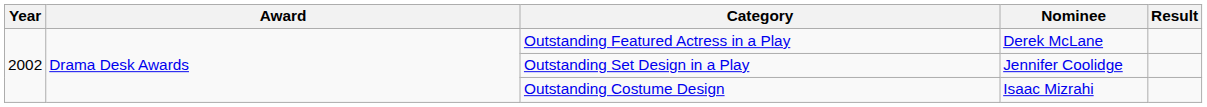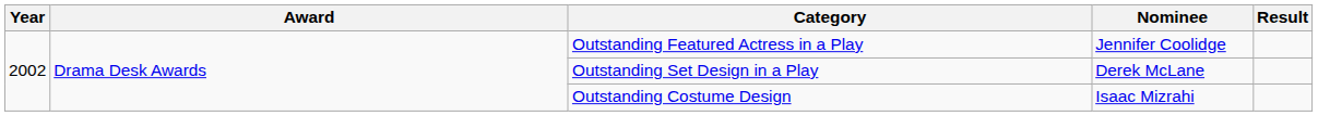Outstanding Featured Actress in a Play | Nominee: Derek McLane -> Jennifer Coolidge
Outstanding Set Design in a Play | Nominee: Jennifer Coolidge -> Derek McLane
